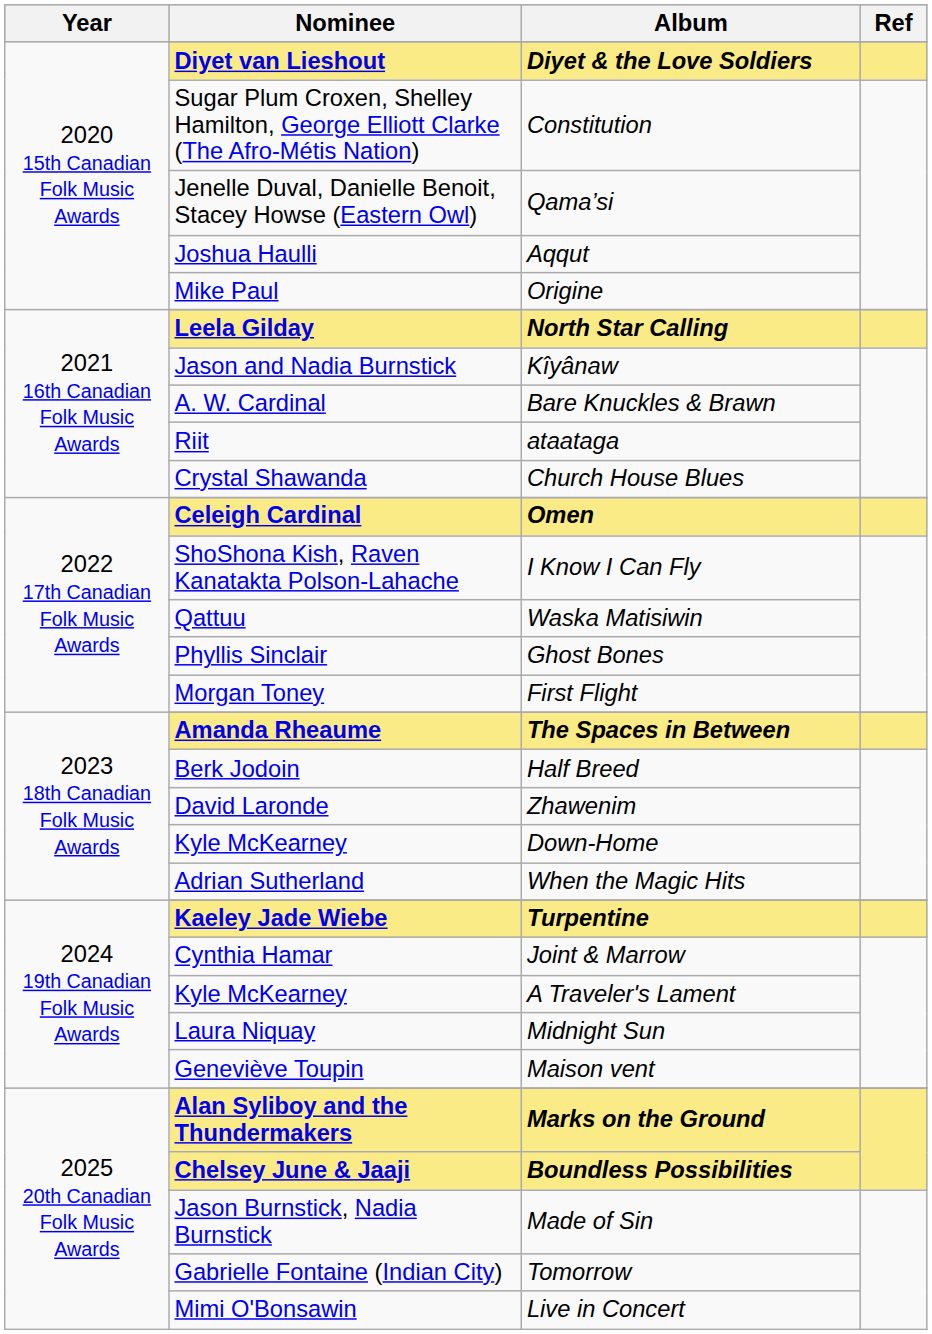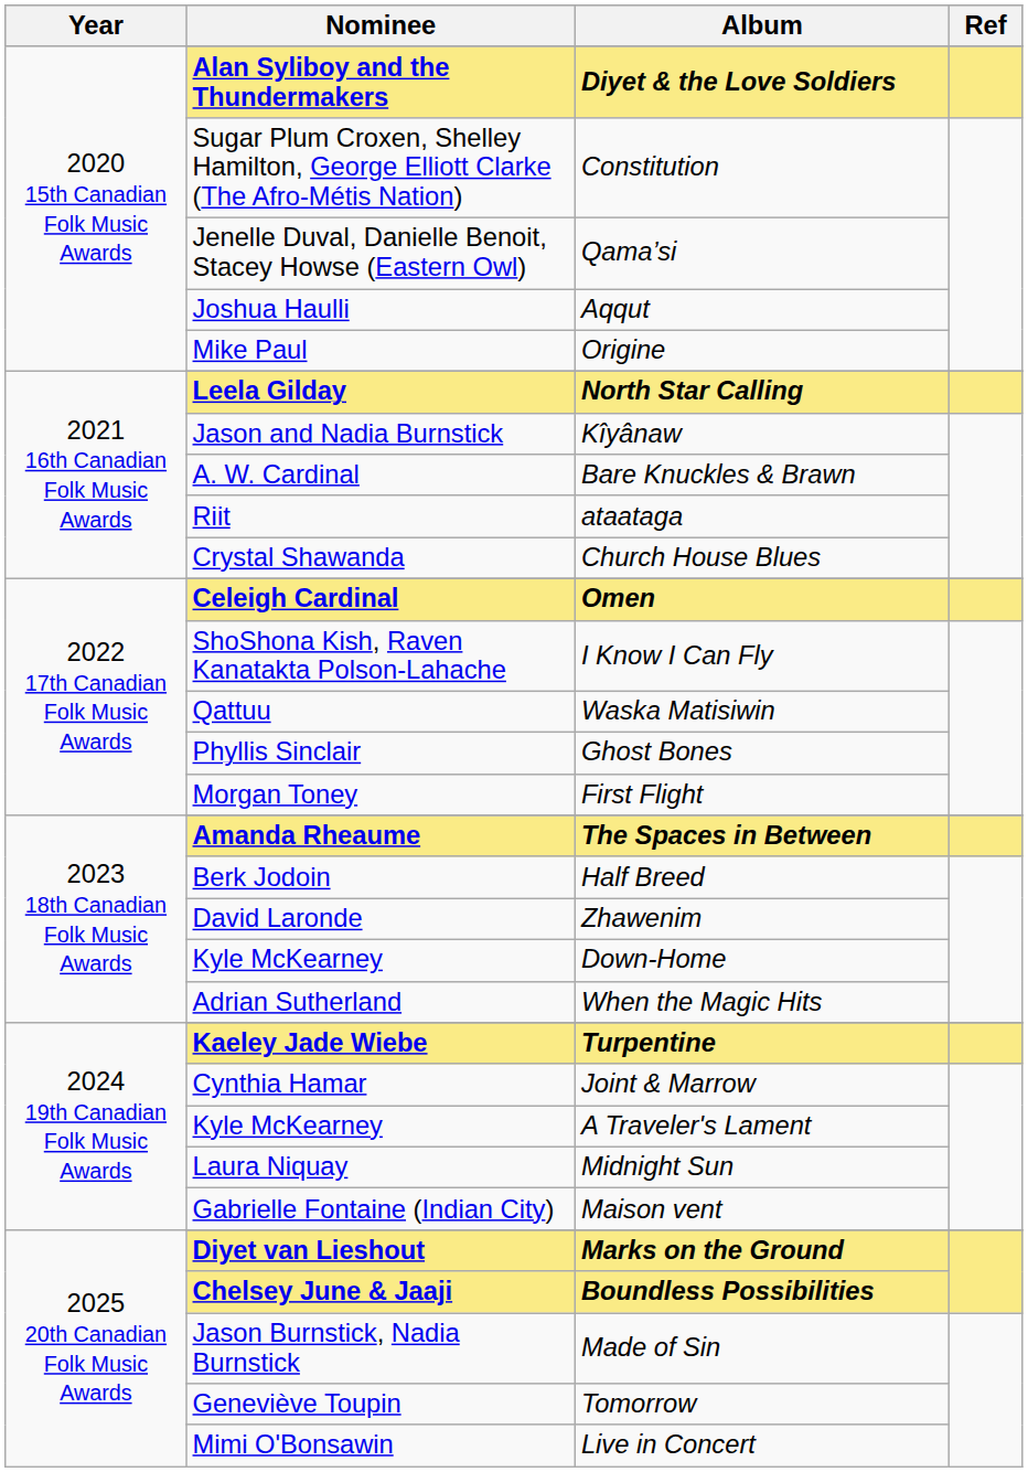Diyet & the Love Soldiers | Nominee: Diyet van Lieshout -> Alan Syliboy and the Thundermakers
Maison vent | Nominee: Geneviève Toupin -> Gabrielle Fontaine (Indian City)
Marks on the Ground | Nominee: Alan Syliboy and the Thundermakers -> Diyet van Lieshout
Tomorrow | Nominee: Gabrielle Fontaine (Indian City) -> Geneviève Toupin
